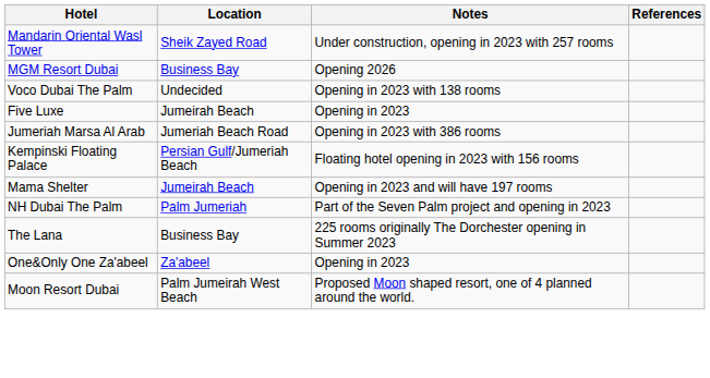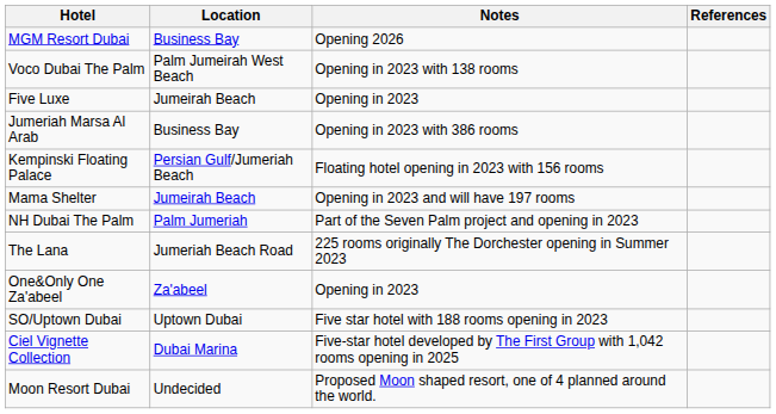- row: Mandarin Oriental Wasl Tower | Sheik Zayed Road | Under construction, opening in 2023 with 257 rooms
Voco Dubai The Palm | Location: Undecided -> Palm Jumeirah West Beach
Jumeriah Marsa Al Arab | Location: Jumeriah Beach Road -> Business Bay
The Lana | Location: Business Bay -> Jumeriah Beach Road
+ row: SO/Uptown Dubai | Uptown Dubai | Five star hotel with 188 rooms opening in 2023
+ row: Ciel Vignette Collection | Dubai Marina | Five-star hotel developed by The First Group with 1,042 rooms opening in 2025
Moon Resort Dubai | Location: Palm Jumeirah West Beach -> Undecided
